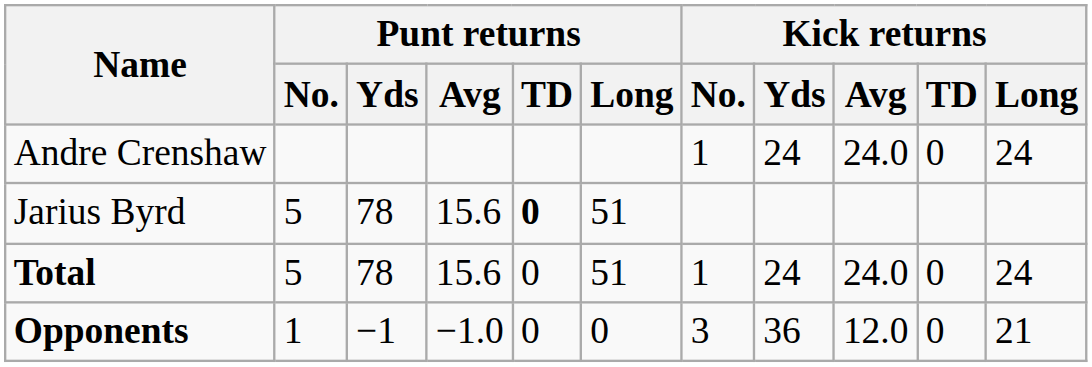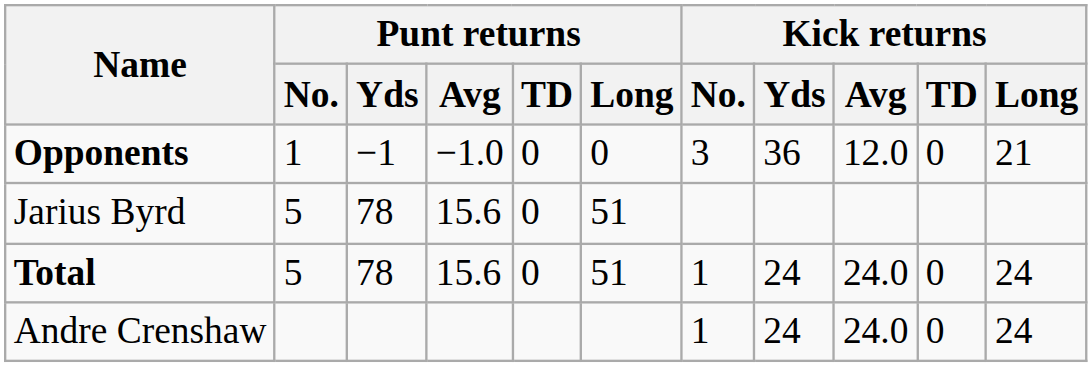rows swapped: Andre Crenshaw <-> Opponents
Jarius Byrd | Punt returns / TD: bold -> normal
